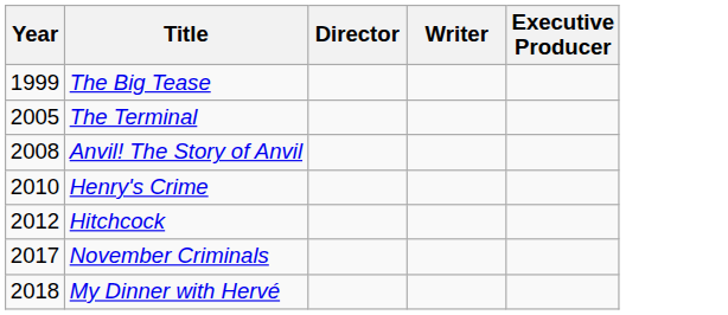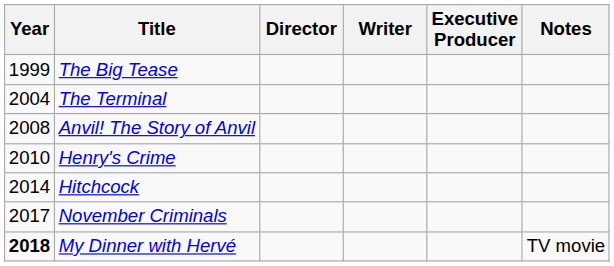+ column: Notes | TV movie
The Terminal | Year: 2005 -> 2004
Hitchcock | Year: 2012 -> 2014
My Dinner with Hervé | Year: normal -> bold
